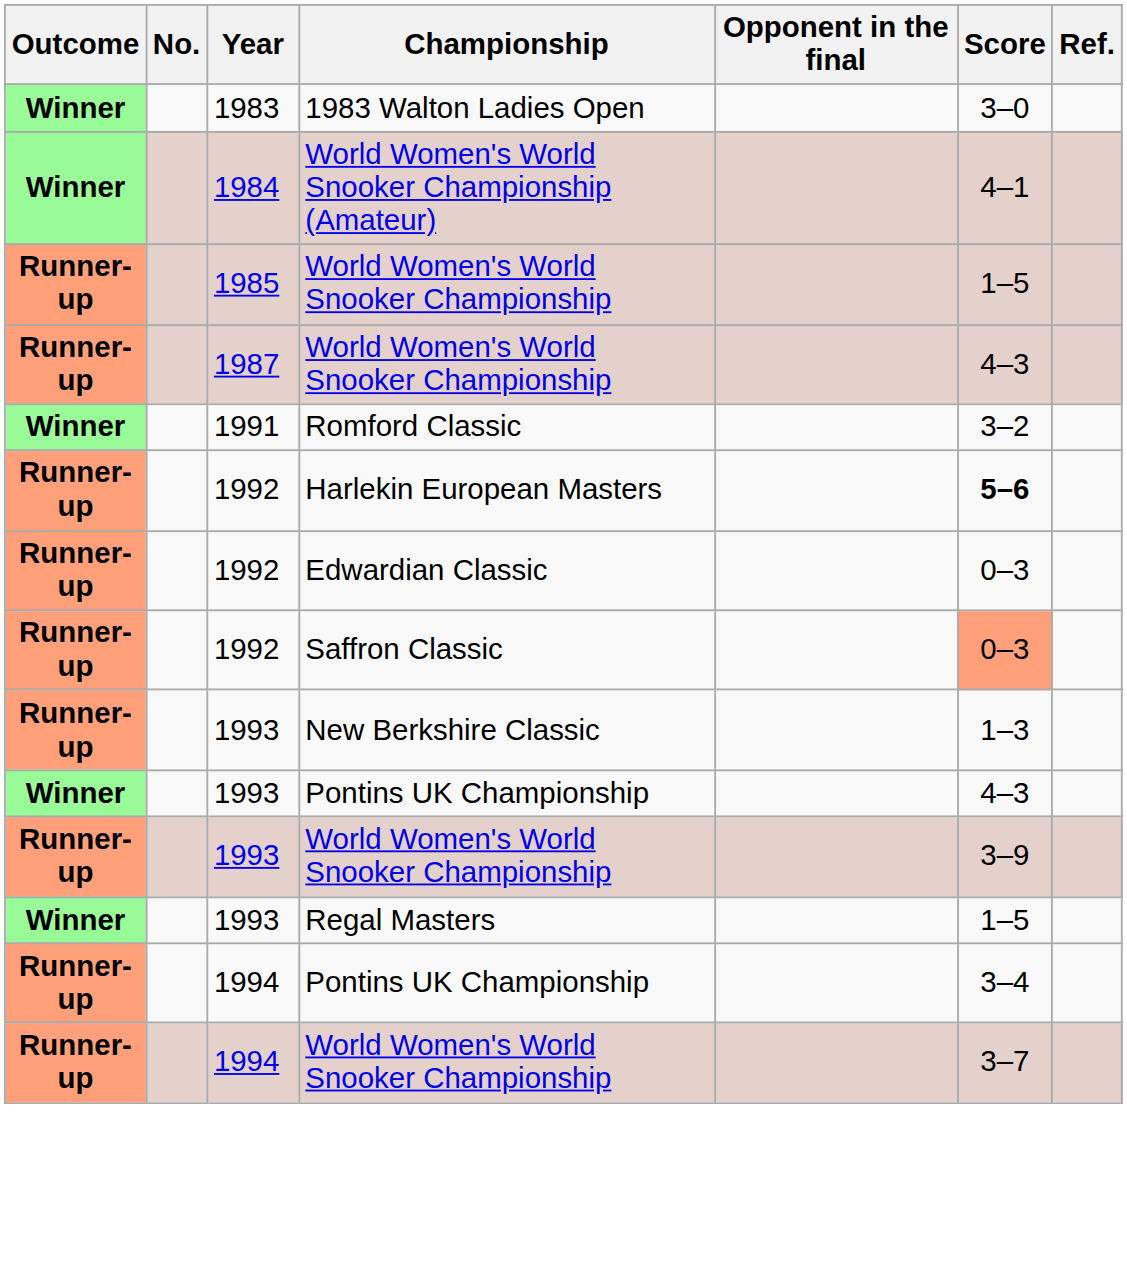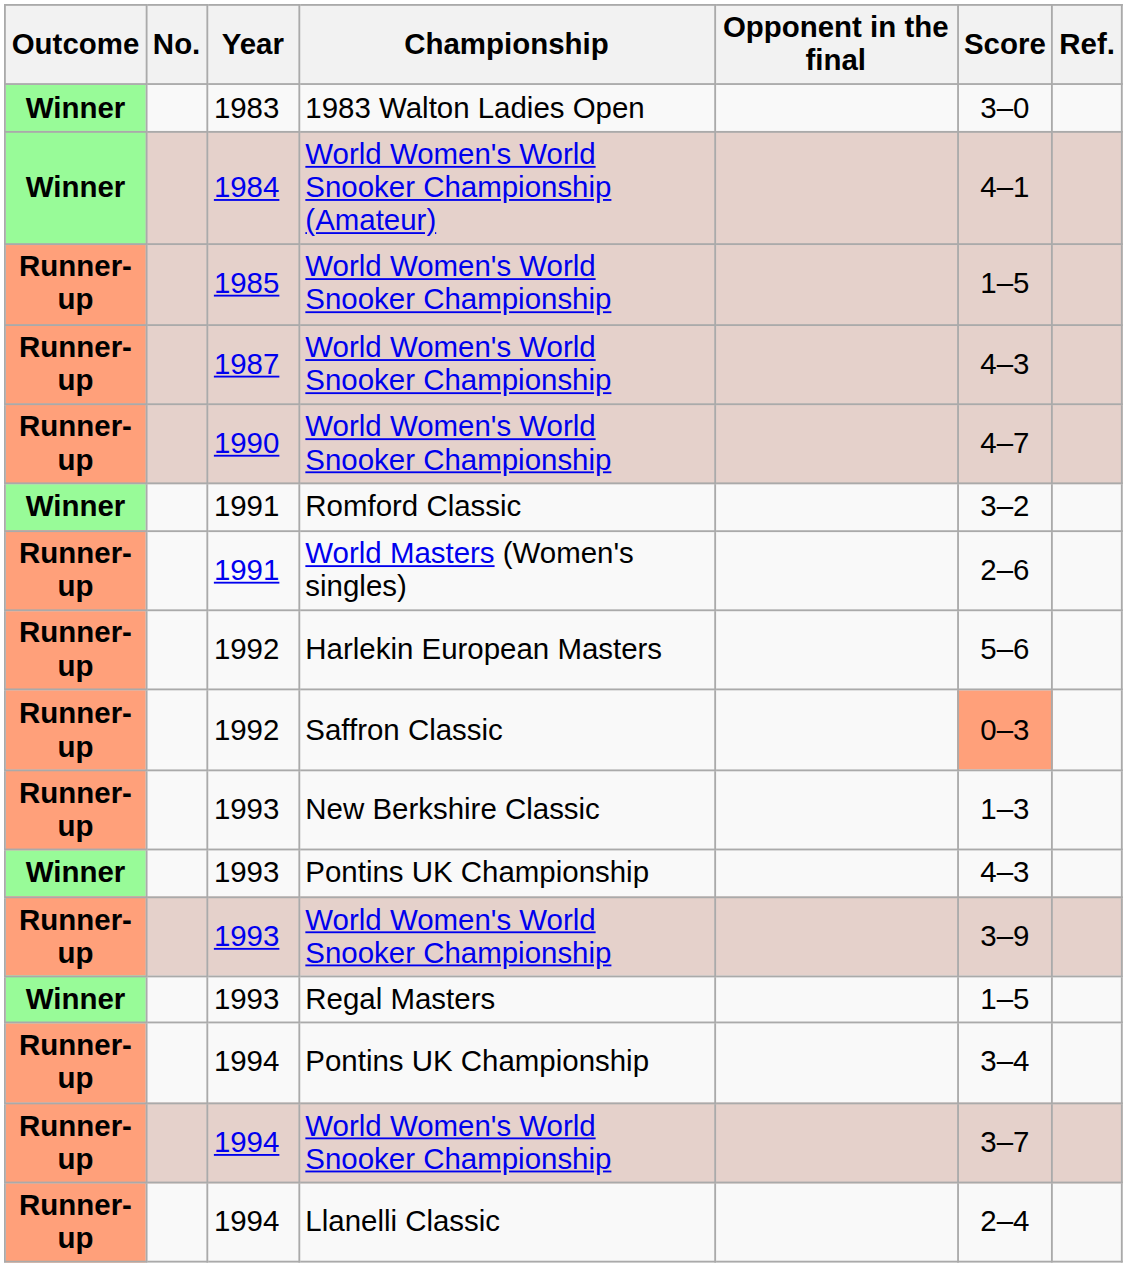+ row: Runner-up | 1990 | World Women's World Snooker Championship | 4–7
+ row: Runner-up | 1991 | World Masters (Women's singles) | 2–6
Harlekin European Masters | Score: bold -> normal
- row: Runner-up | 1992 | Edwardian Classic | 0–3
+ row: Runner-up | 1994 | Llanelli Classic | 2–4
